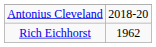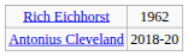rows swapped: Antonius Cleveland <-> Rich Eichhorst
